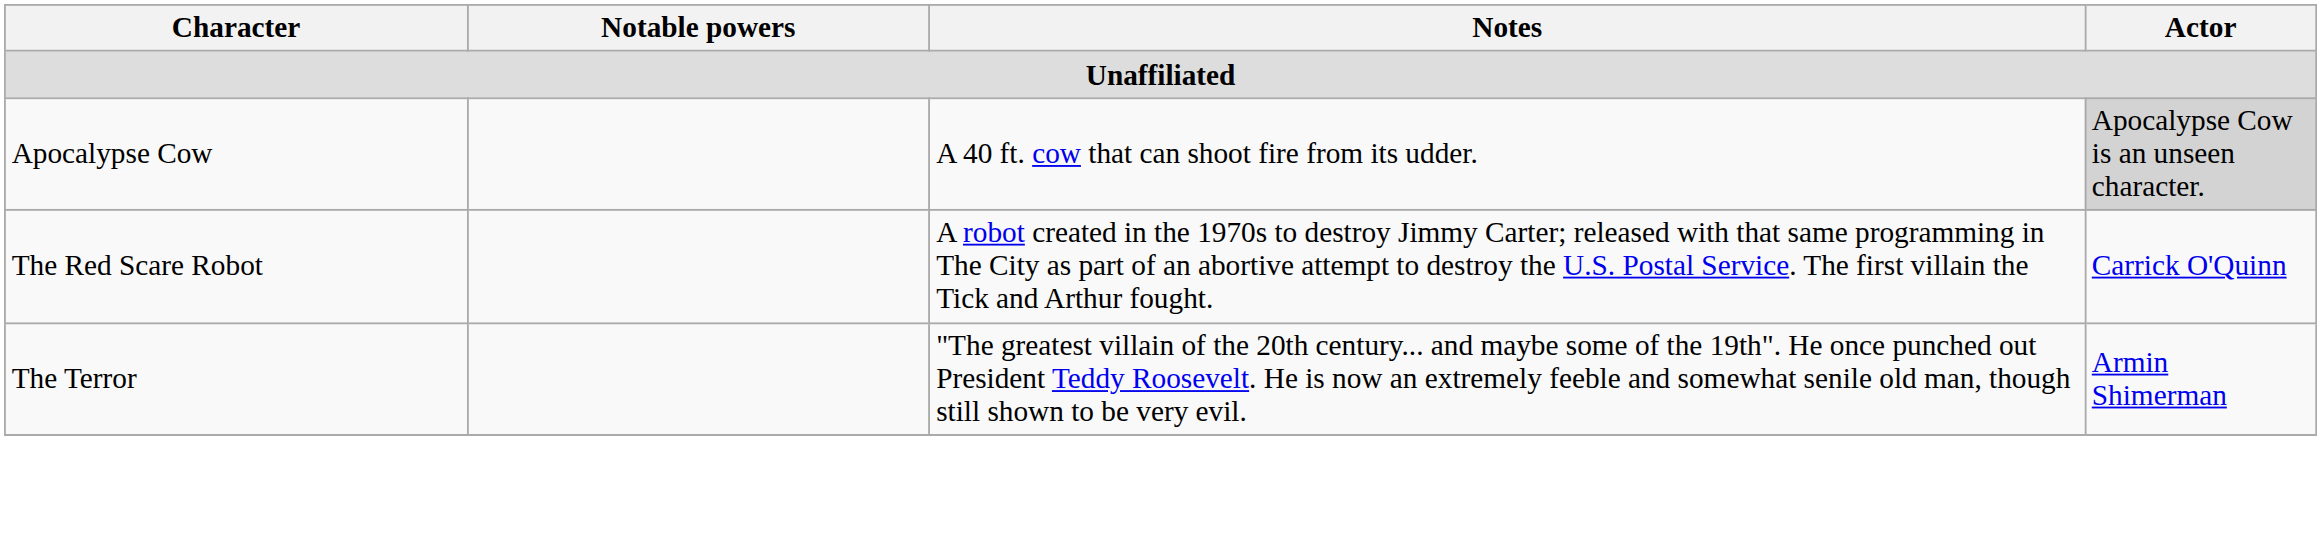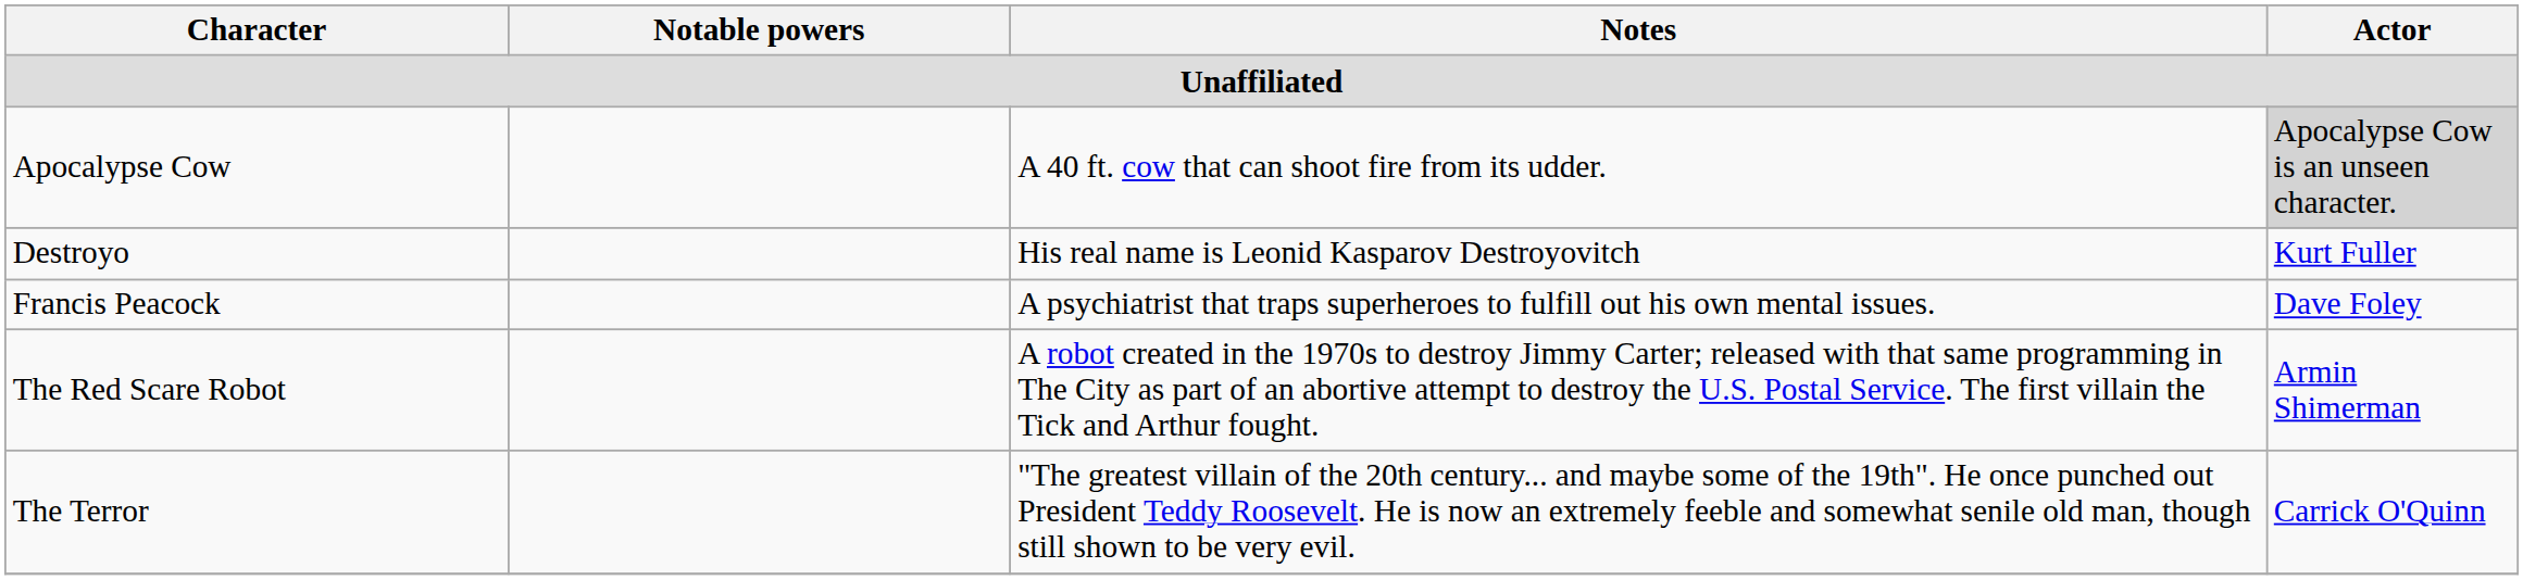+ row: Destroyo | His real name is Leonid Kasparov Destroyovitch | Kurt Fuller
+ row: Francis Peacock | A psychiatrist that traps superheroes to fulfill out his own mental issues. | Dave Foley
The Red Scare Robot | Actor: Carrick O'Quinn -> Armin Shimerman
The Terror | Actor: Armin Shimerman -> Carrick O'Quinn
